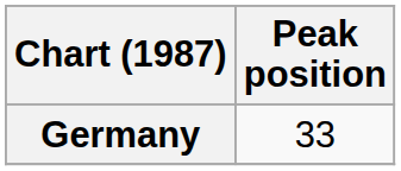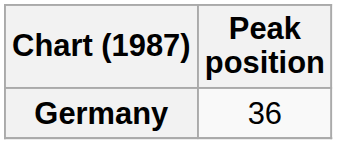Germany | Peak position: 33 -> 36
